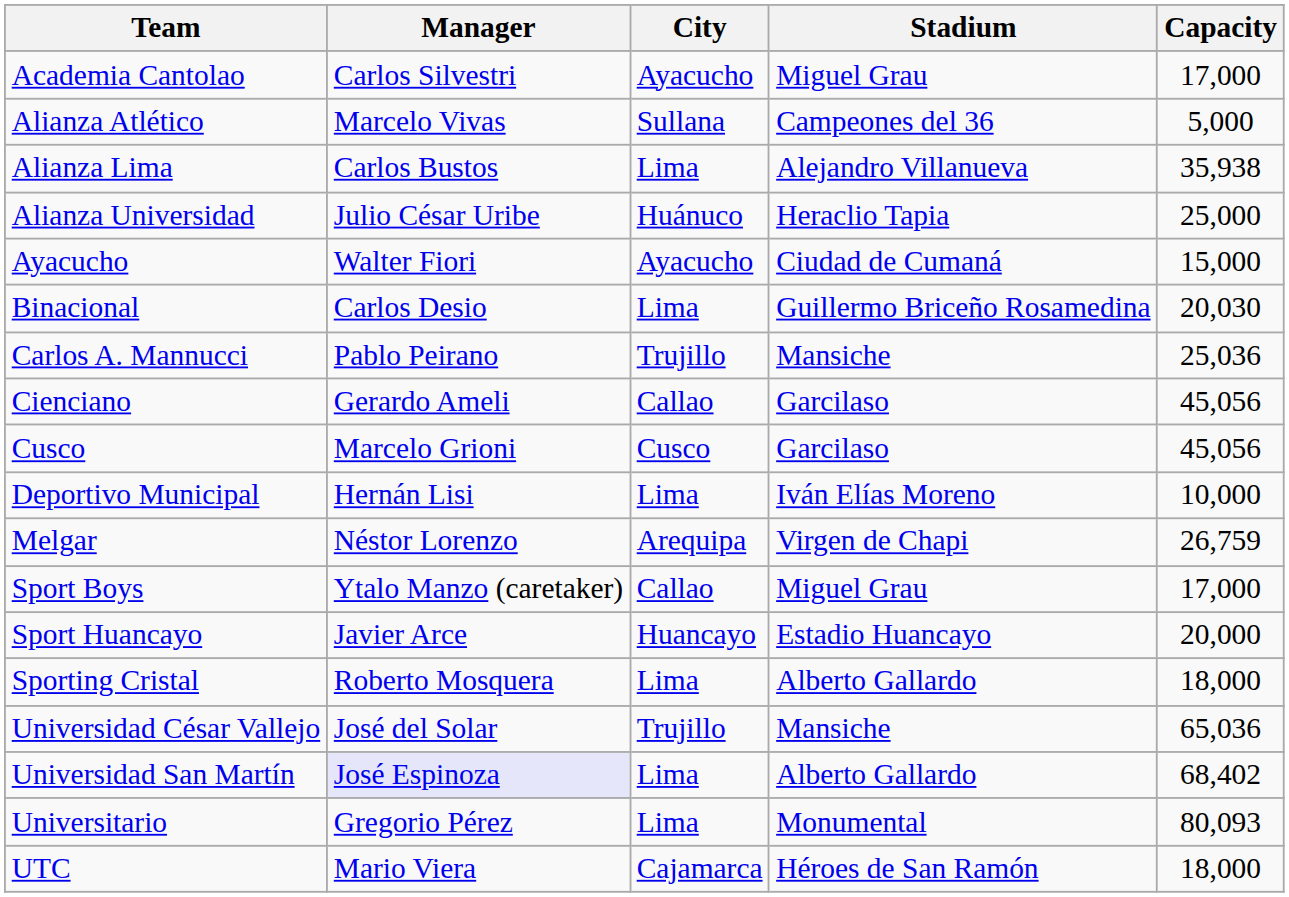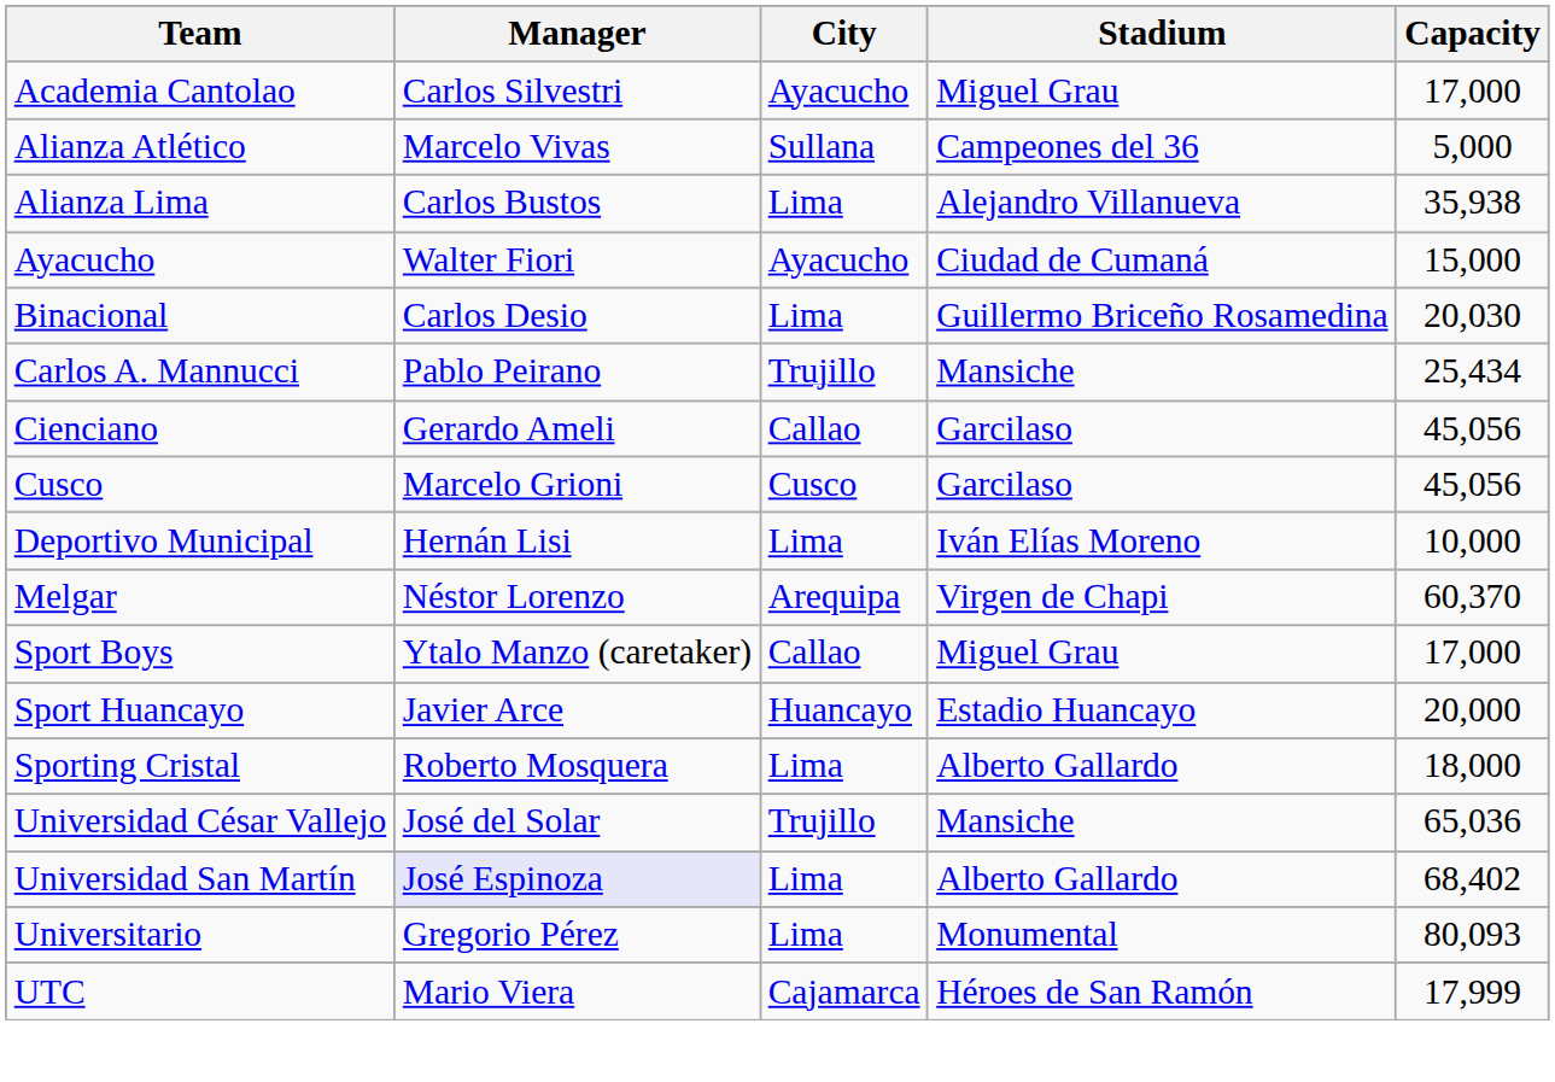- row: Alianza Universidad | Julio César Uribe | Huánuco | Heraclio Tapia | 25,000
Carlos A. Mannucci | Capacity: 25,036 -> 25,434
Melgar | Capacity: 26,759 -> 60,370
UTC | Capacity: 18,000 -> 17,999
